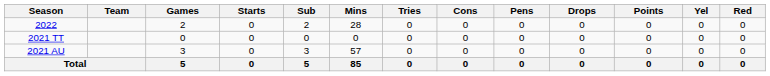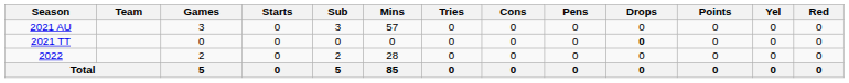rows swapped: 2021 AU <-> 2022
2021 TT | Drops: normal -> bold
